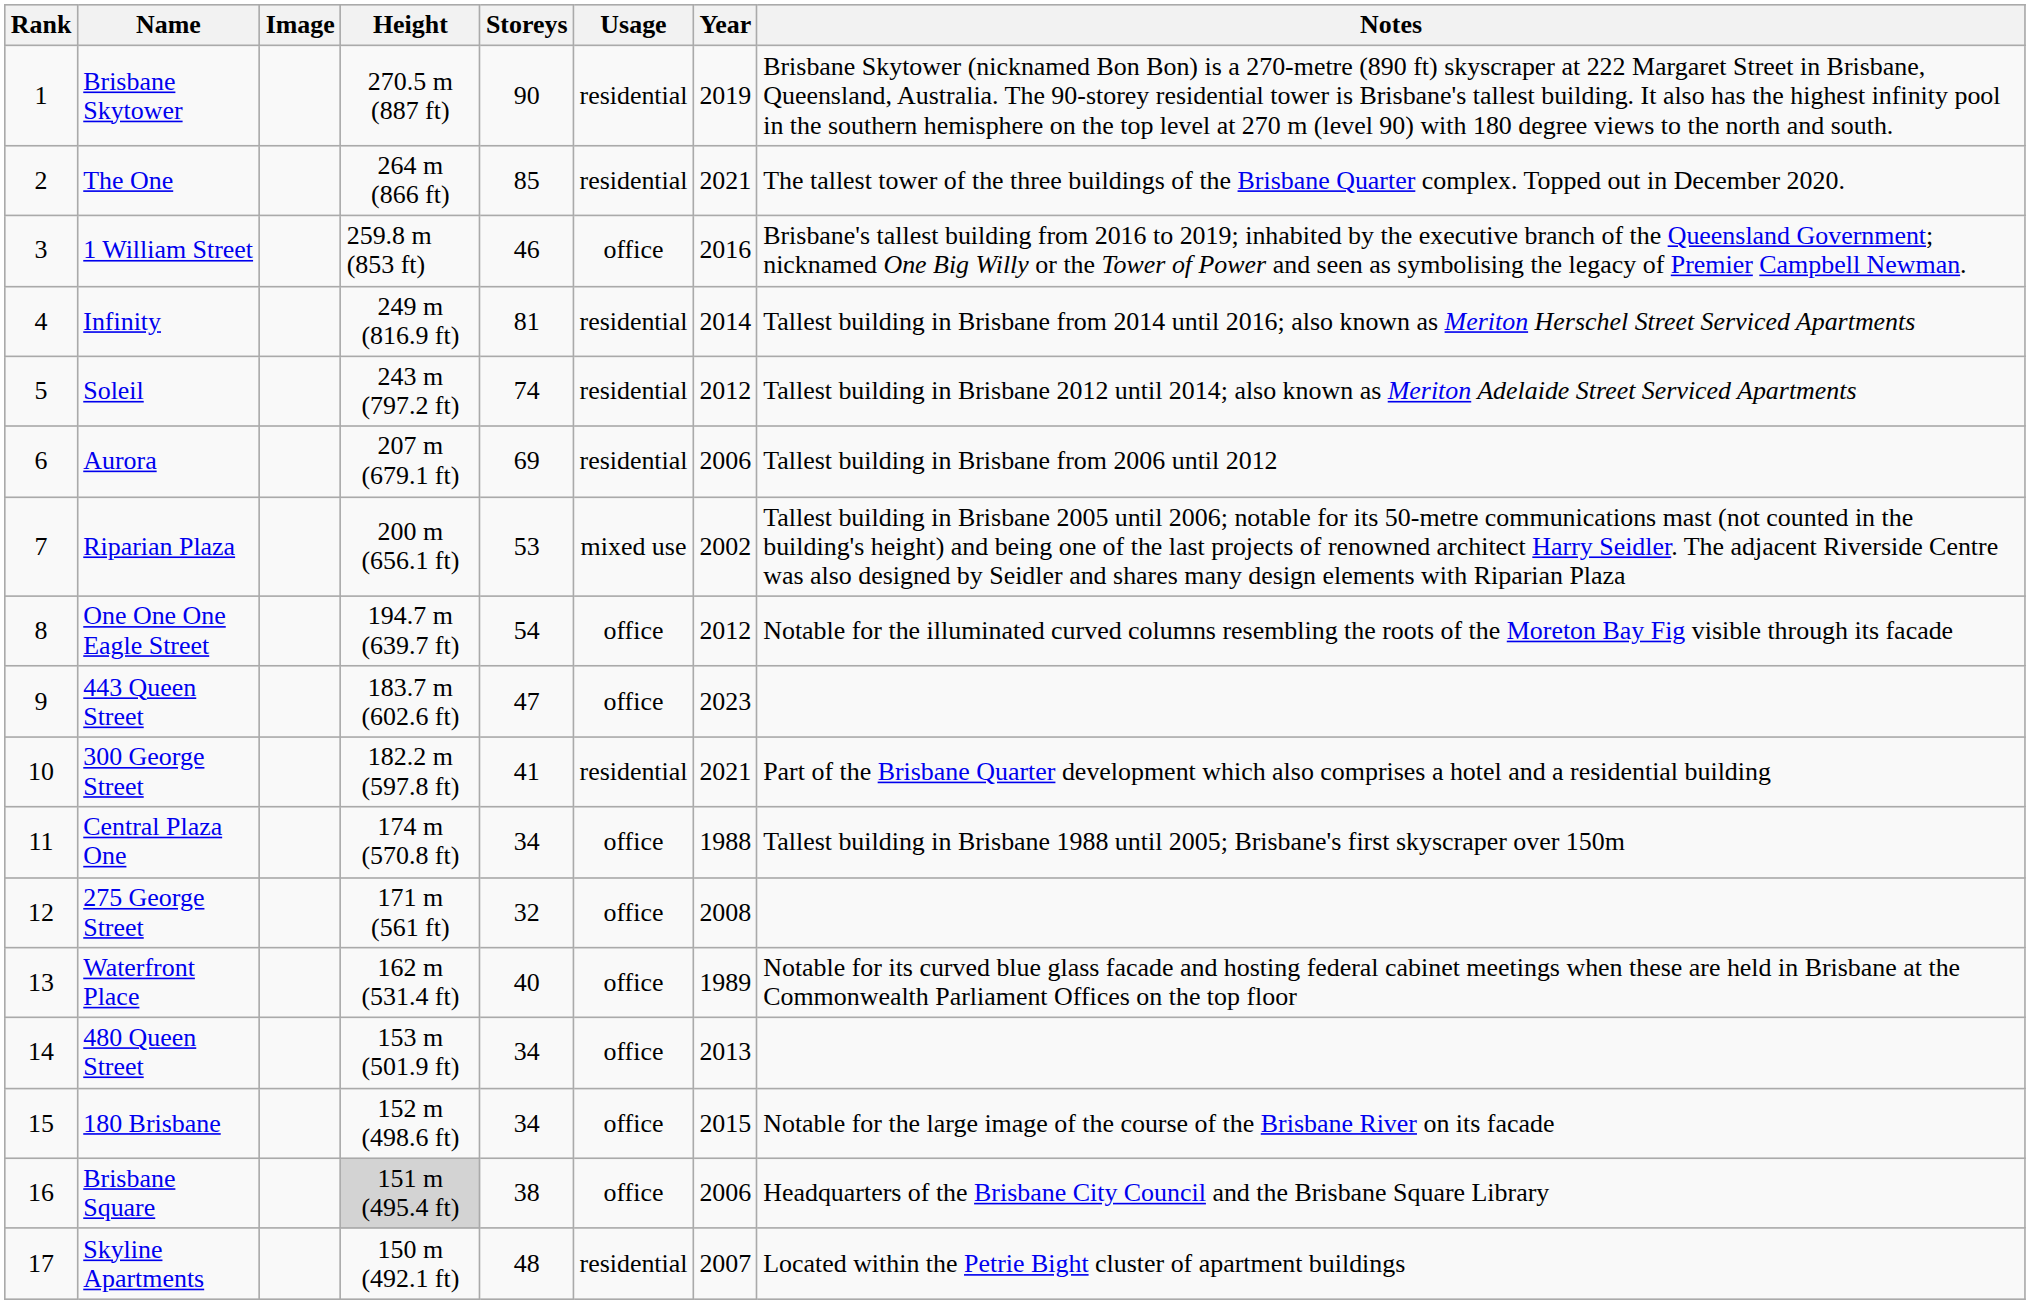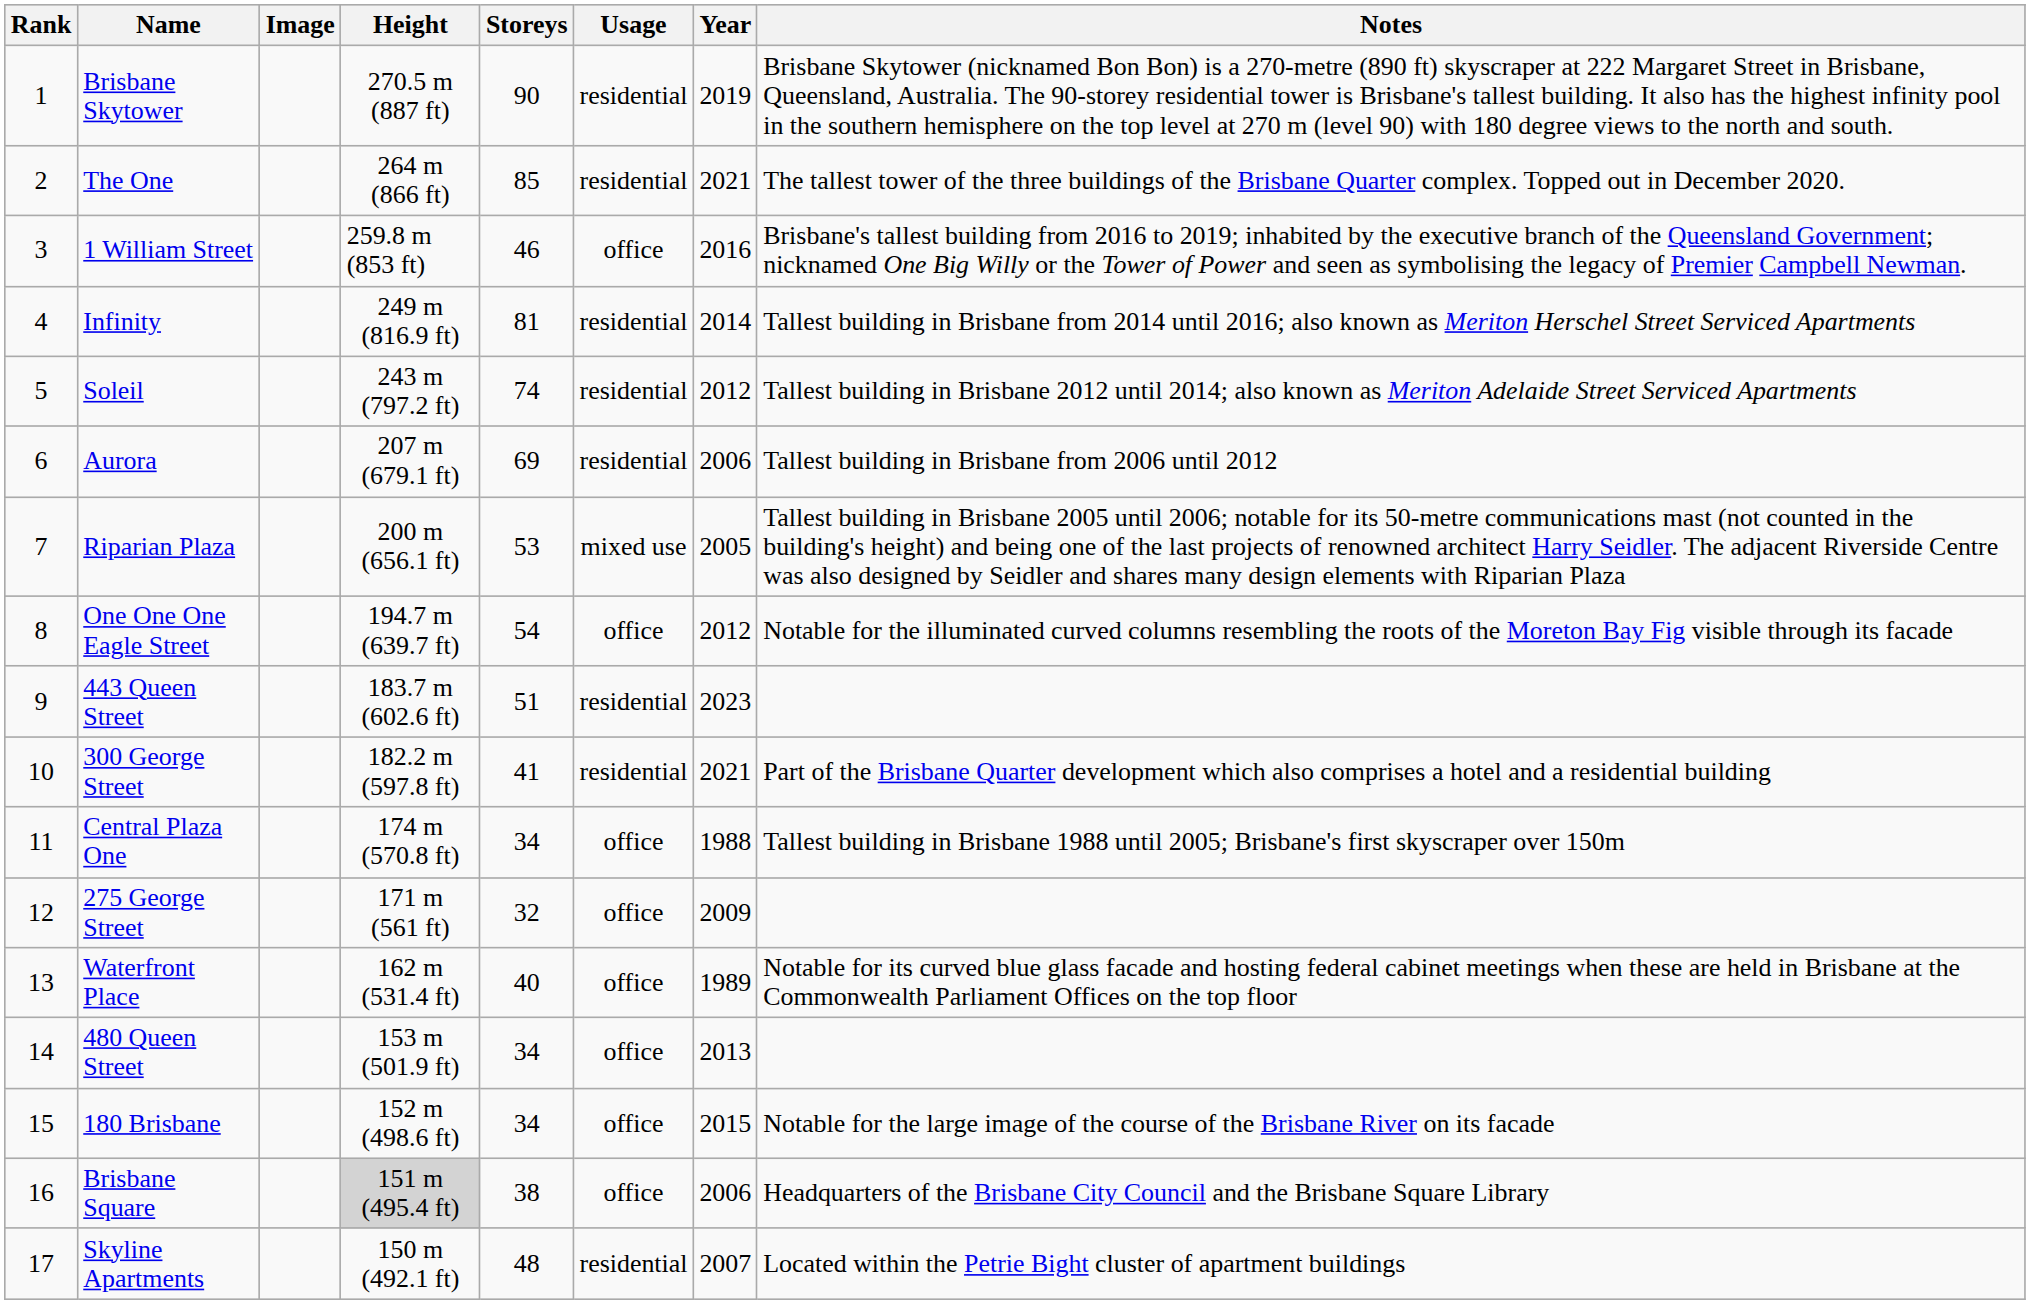Riparian Plaza | Year: 2002 -> 2005
443 Queen Street | Storeys: 47 -> 51
443 Queen Street | Usage: office -> residential
275 George Street | Year: 2008 -> 2009
